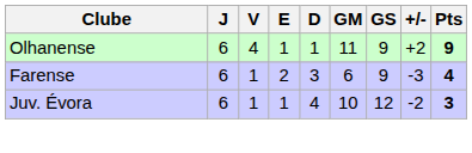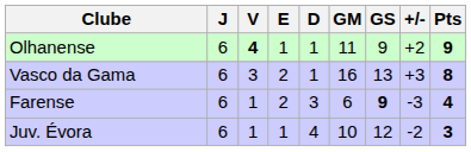Olhanense | V: normal -> bold
+ row: Vasco da Gama | 6 | 3 | 2 | 1 | 16 | 13 | +3 | 8
Farense | GS: normal -> bold
